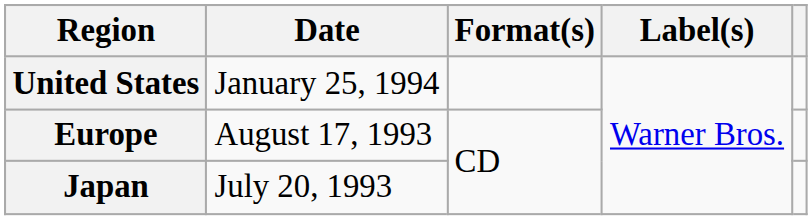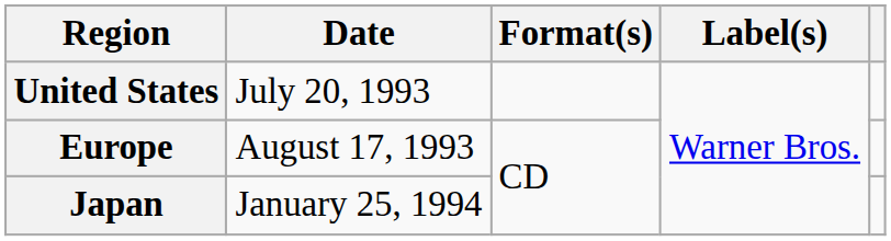United States | Date: January 25, 1994 -> July 20, 1993
Japan | Date: July 20, 1993 -> January 25, 1994
